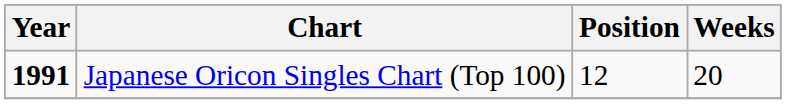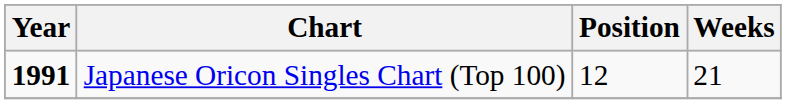Japanese Oricon Singles Chart (Top 100) | Weeks: 20 -> 21
